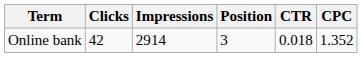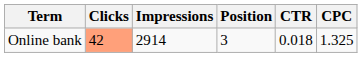Online bank | Clicks: no background -> lightsalmon background
Online bank | CPC: 1.352 -> 1.325
